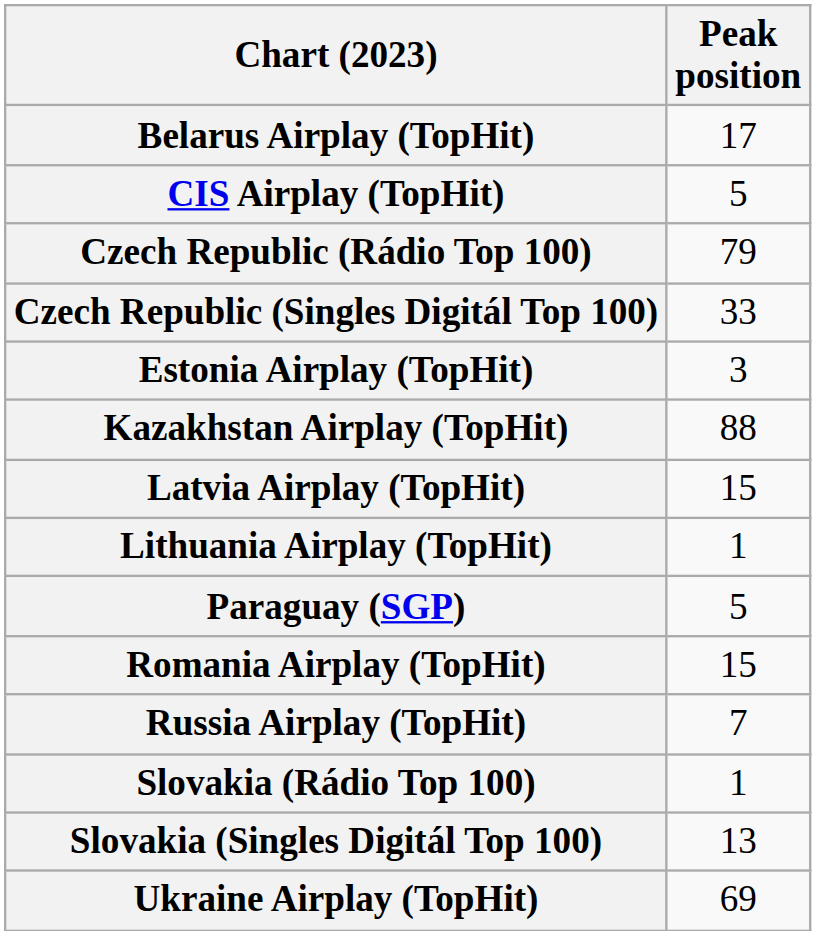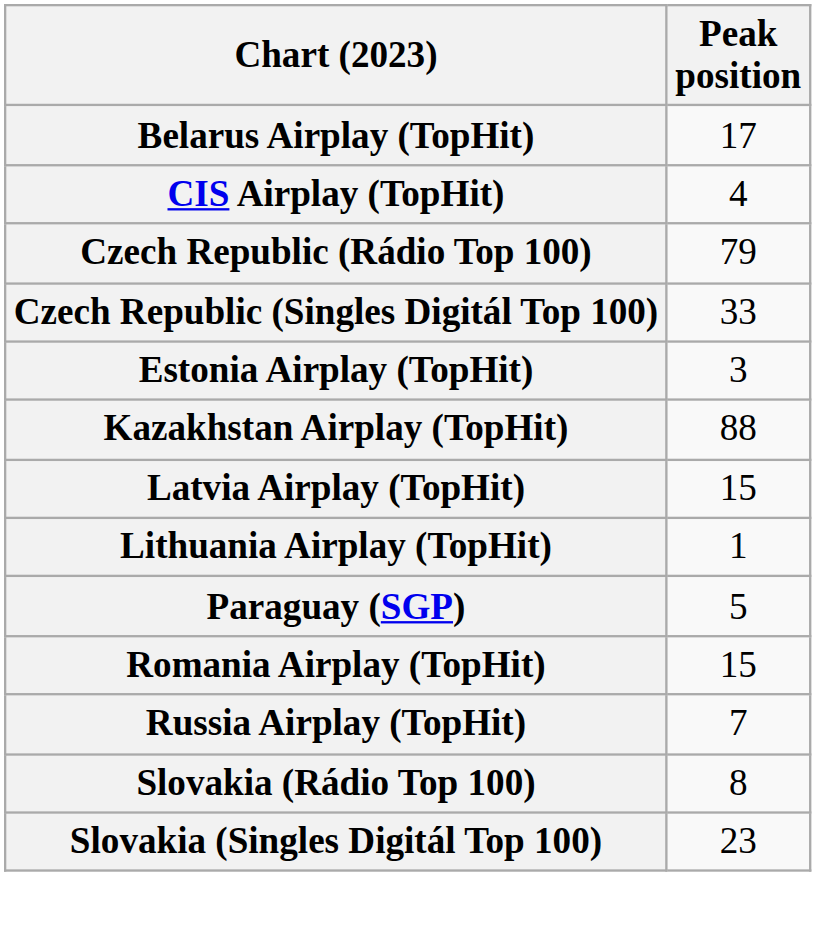CIS Airplay (TopHit) | Peak position: 5 -> 4
Slovakia (Rádio Top 100) | Peak position: 1 -> 8
Slovakia (Singles Digitál Top 100) | Peak position: 13 -> 23
- row: Ukraine Airplay (TopHit) | 69
